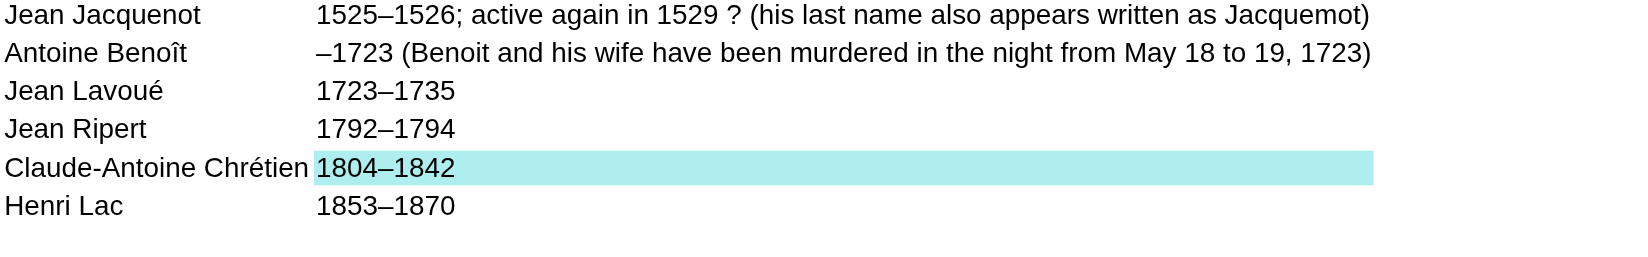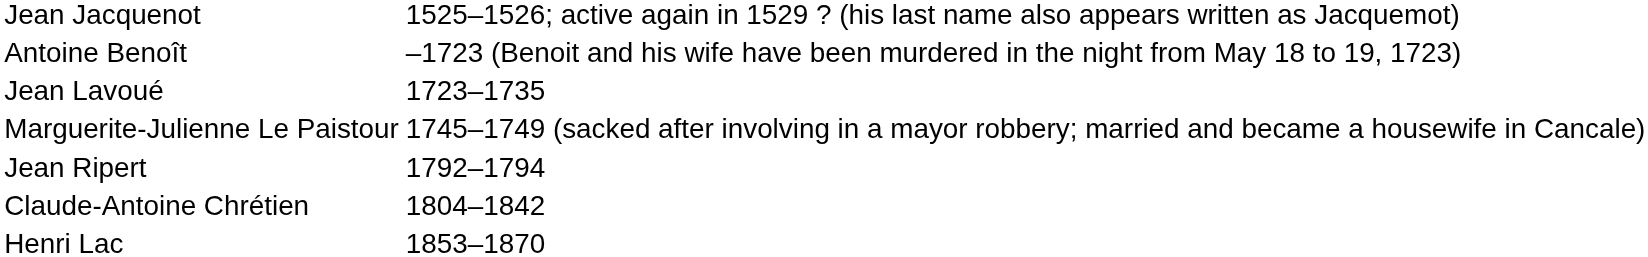+ row: Marguerite-Julienne Le Paistour | 1745–1749 (sacked after involving in a mayor robbery; married and became a housewife in Cancale)
Claude-Antoine Chrétien | column 2: paleturquoise background -> no background
